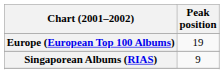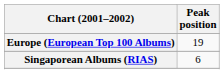Singaporean Albums (RIAS) | Peak position: 9 -> 6
